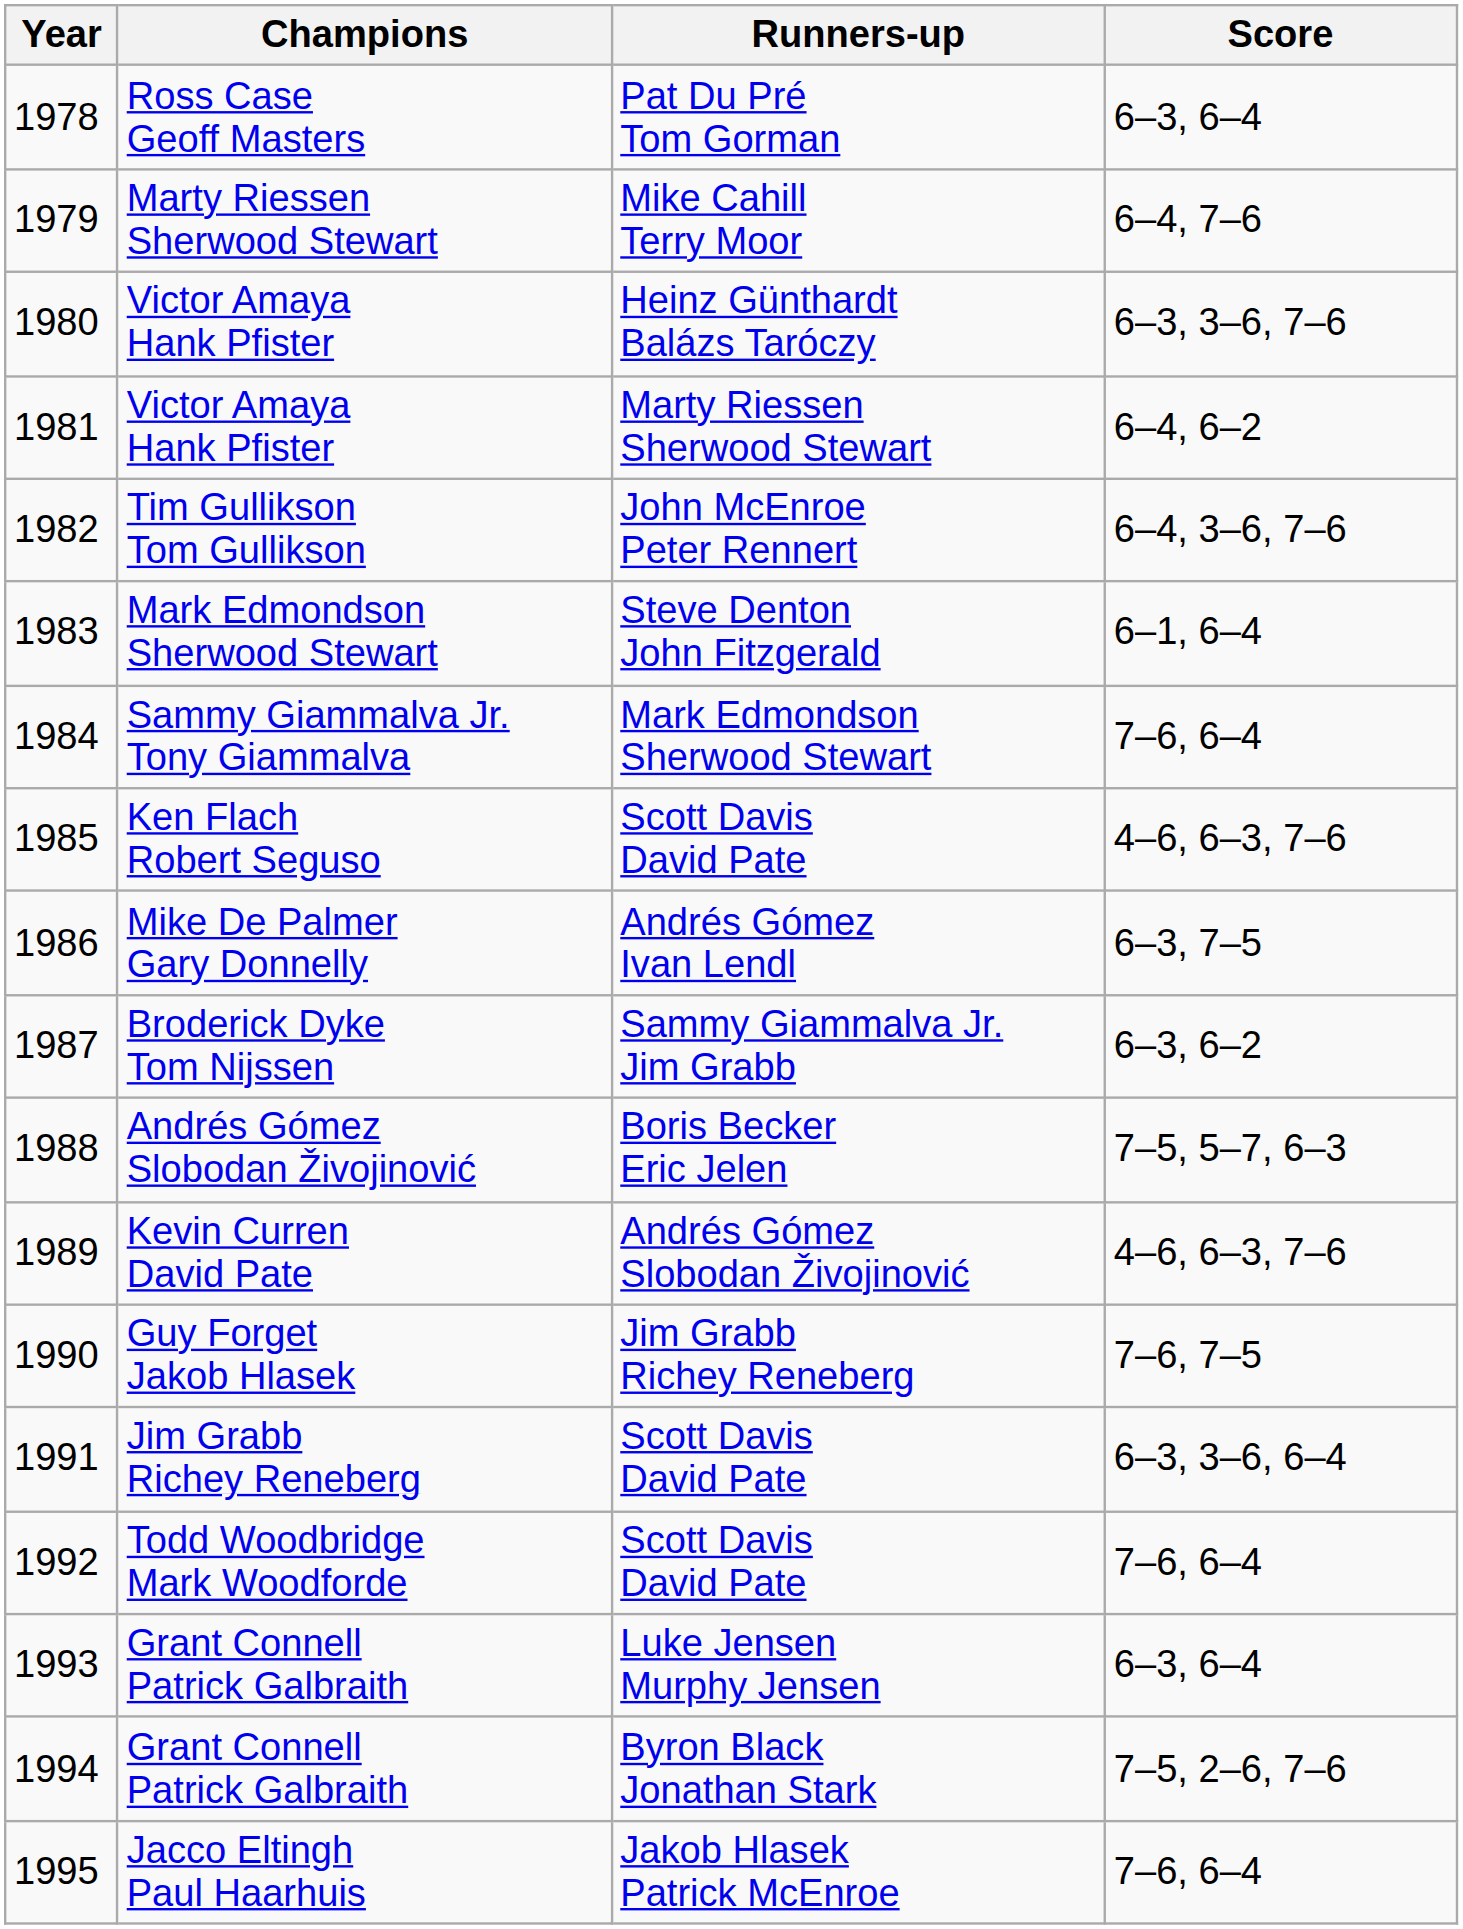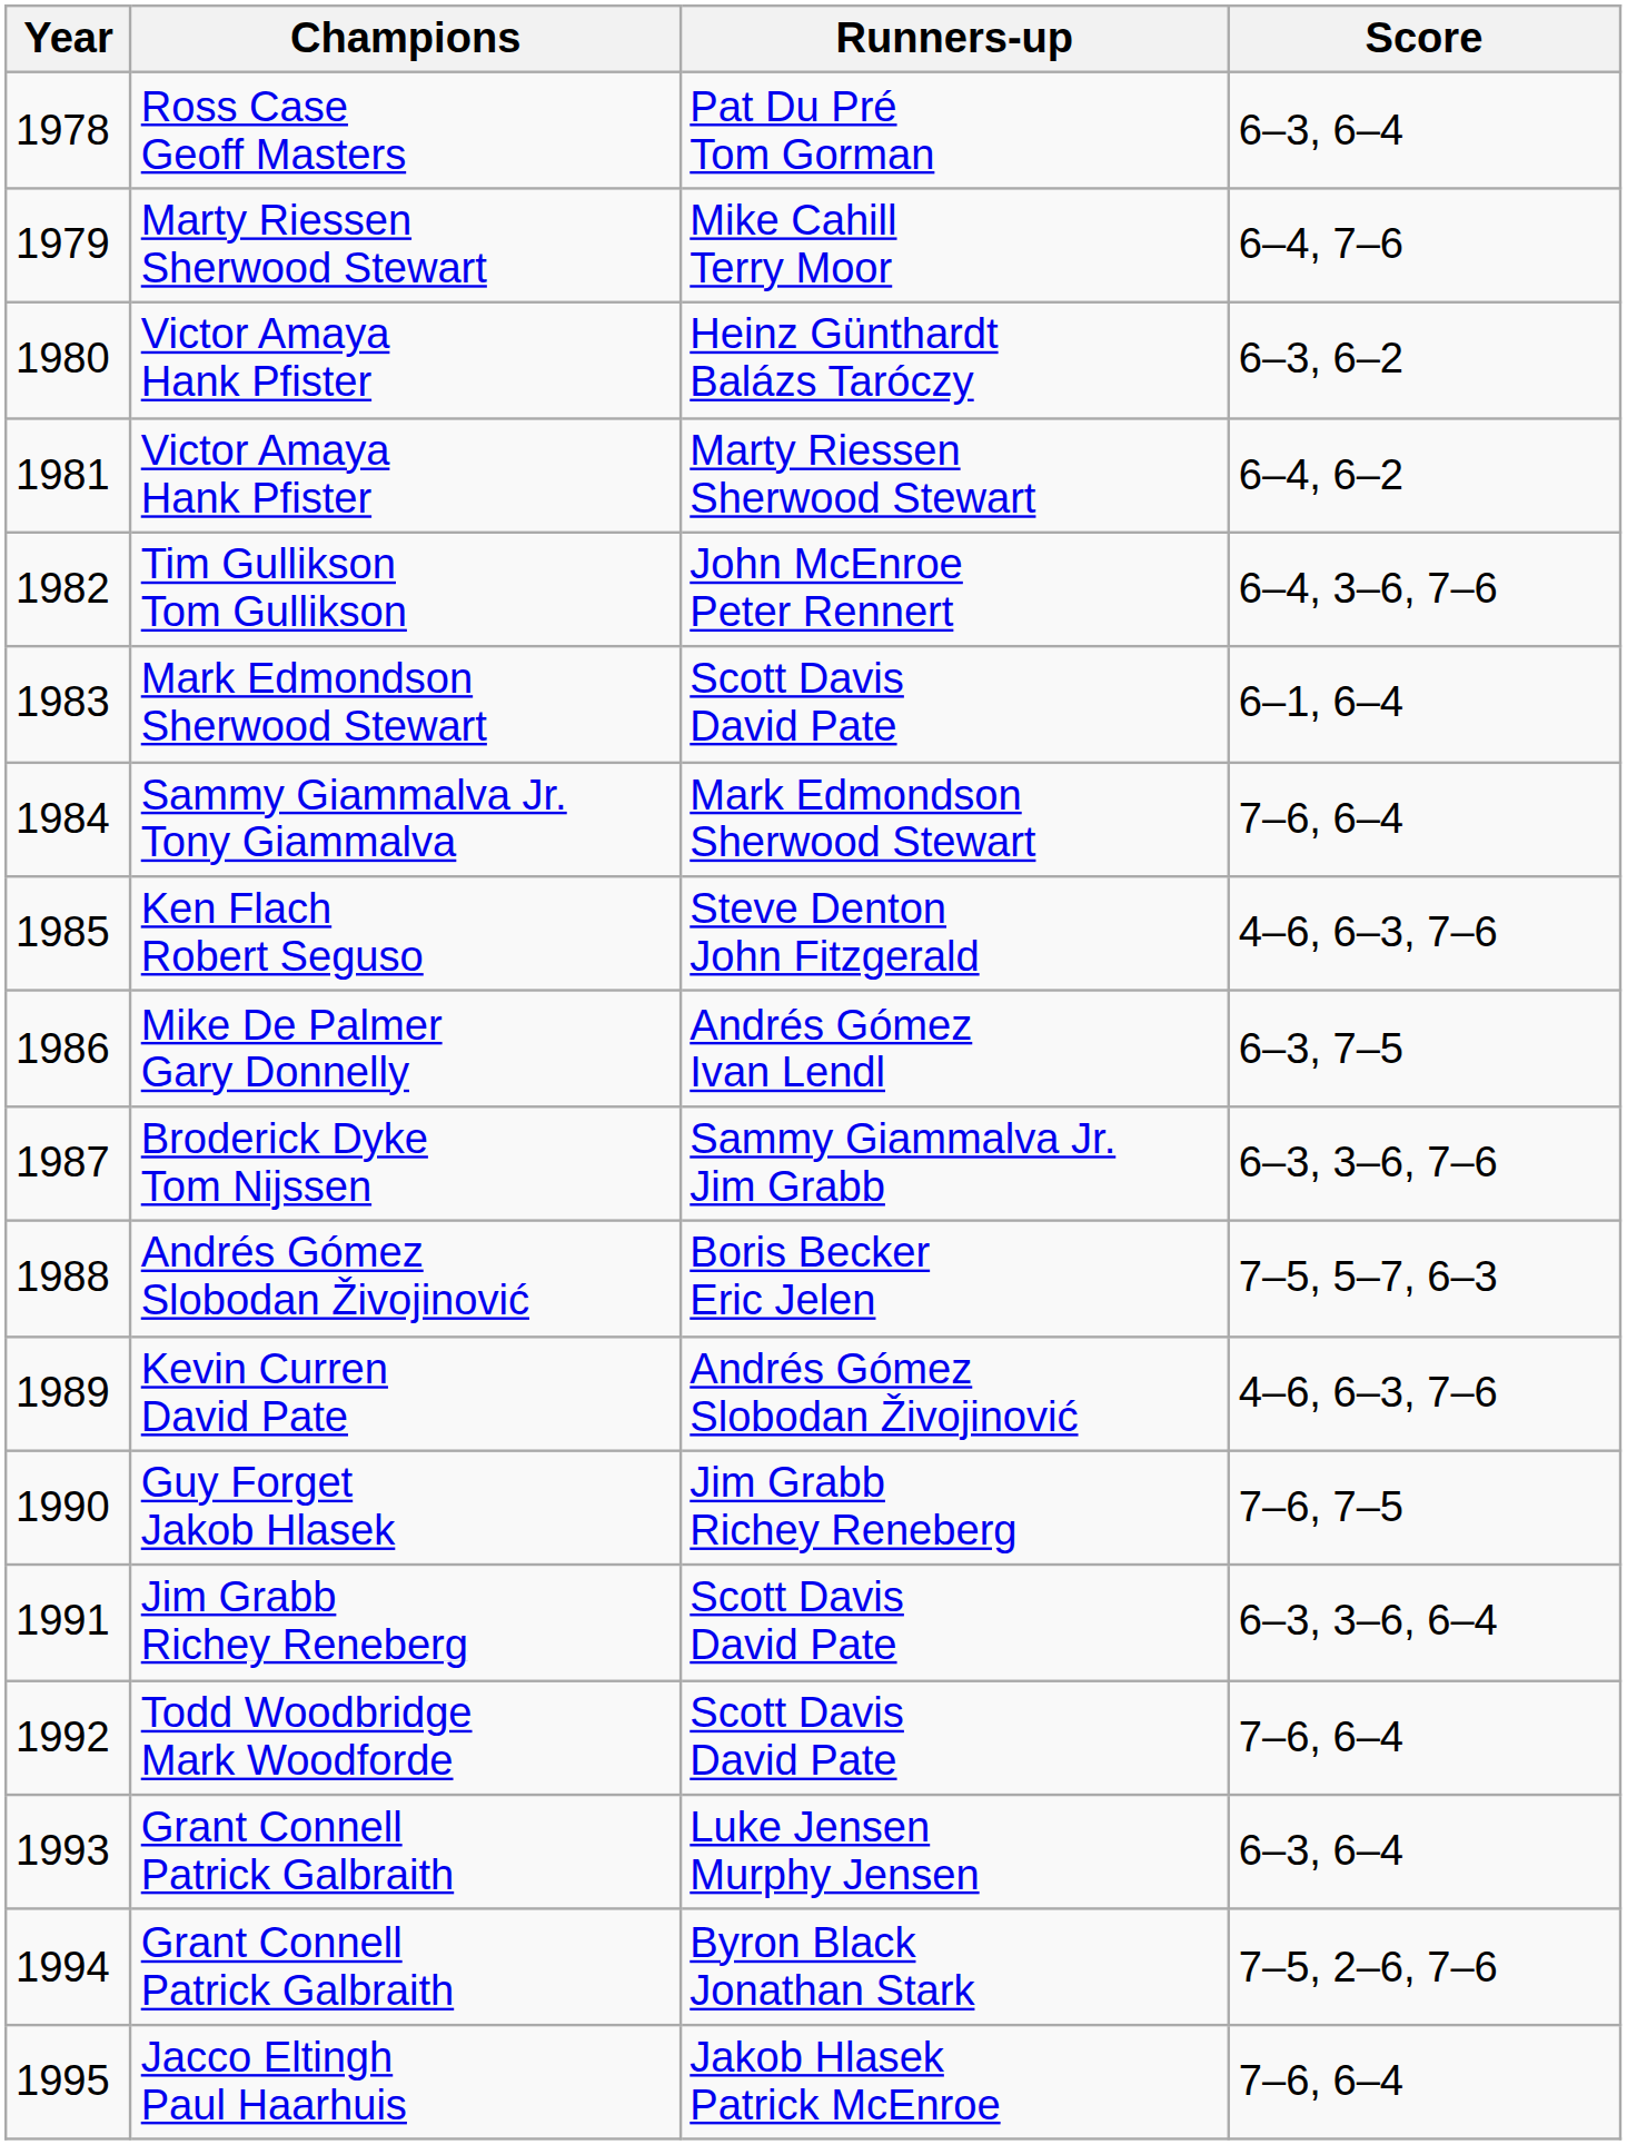1980 | Score: 6–3, 3–6, 7–6 -> 6–3, 6–2
1983 | Runners-up: Steve Denton John Fitzgerald -> Scott Davis David Pate
1985 | Runners-up: Scott Davis David Pate -> Steve Denton John Fitzgerald
1987 | Score: 6–3, 6–2 -> 6–3, 3–6, 7–6
